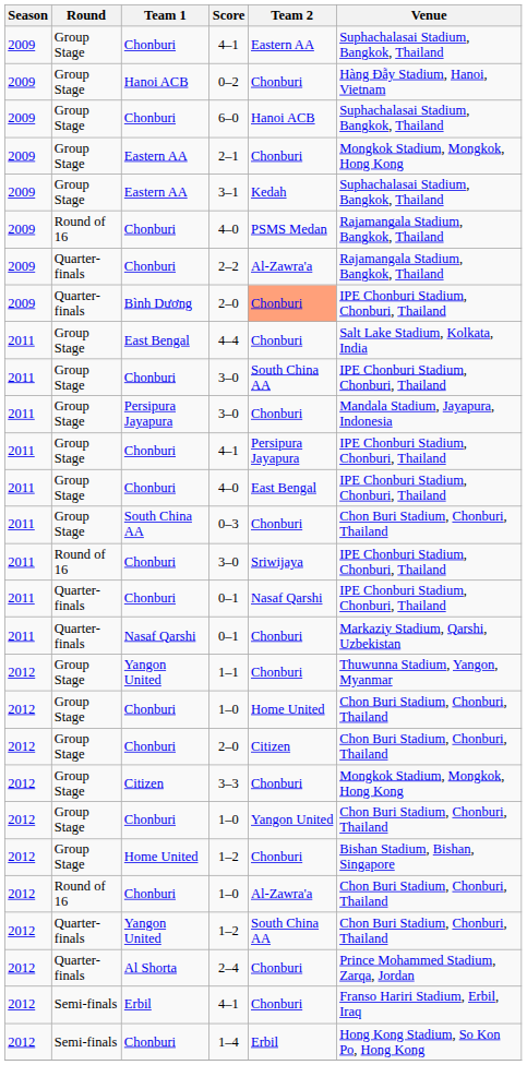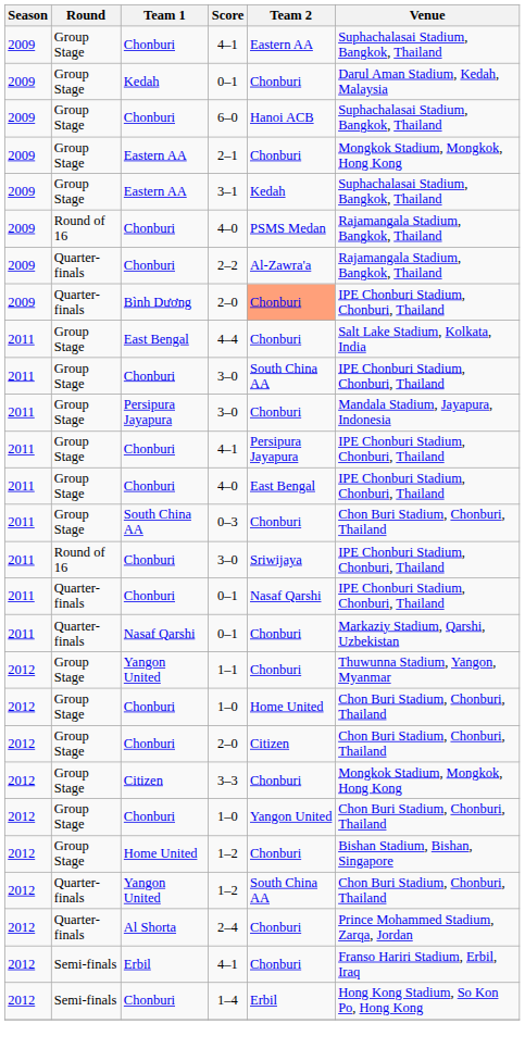+ row: 2009 | Group Stage | Kedah | 0–1 | Chonburi | Darul Aman Stadium, Kedah, Malaysia
- row: 2009 | Group Stage | Hanoi ACB | 0–2 | Chonburi | Hàng Đẫy Stadium, Hanoi, Vietnam
- row: 2012 | Round of 16 | Chonburi | 1–0 | Al-Zawra'a | Chon Buri Stadium, Chonburi, Thailand
